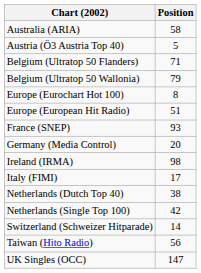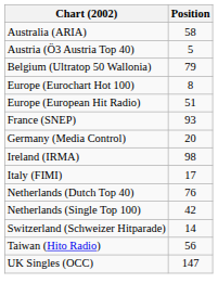- row: Belgium (Ultratop 50 Flanders) | 71
Netherlands (Dutch Top 40) | Position: 38 -> 76
